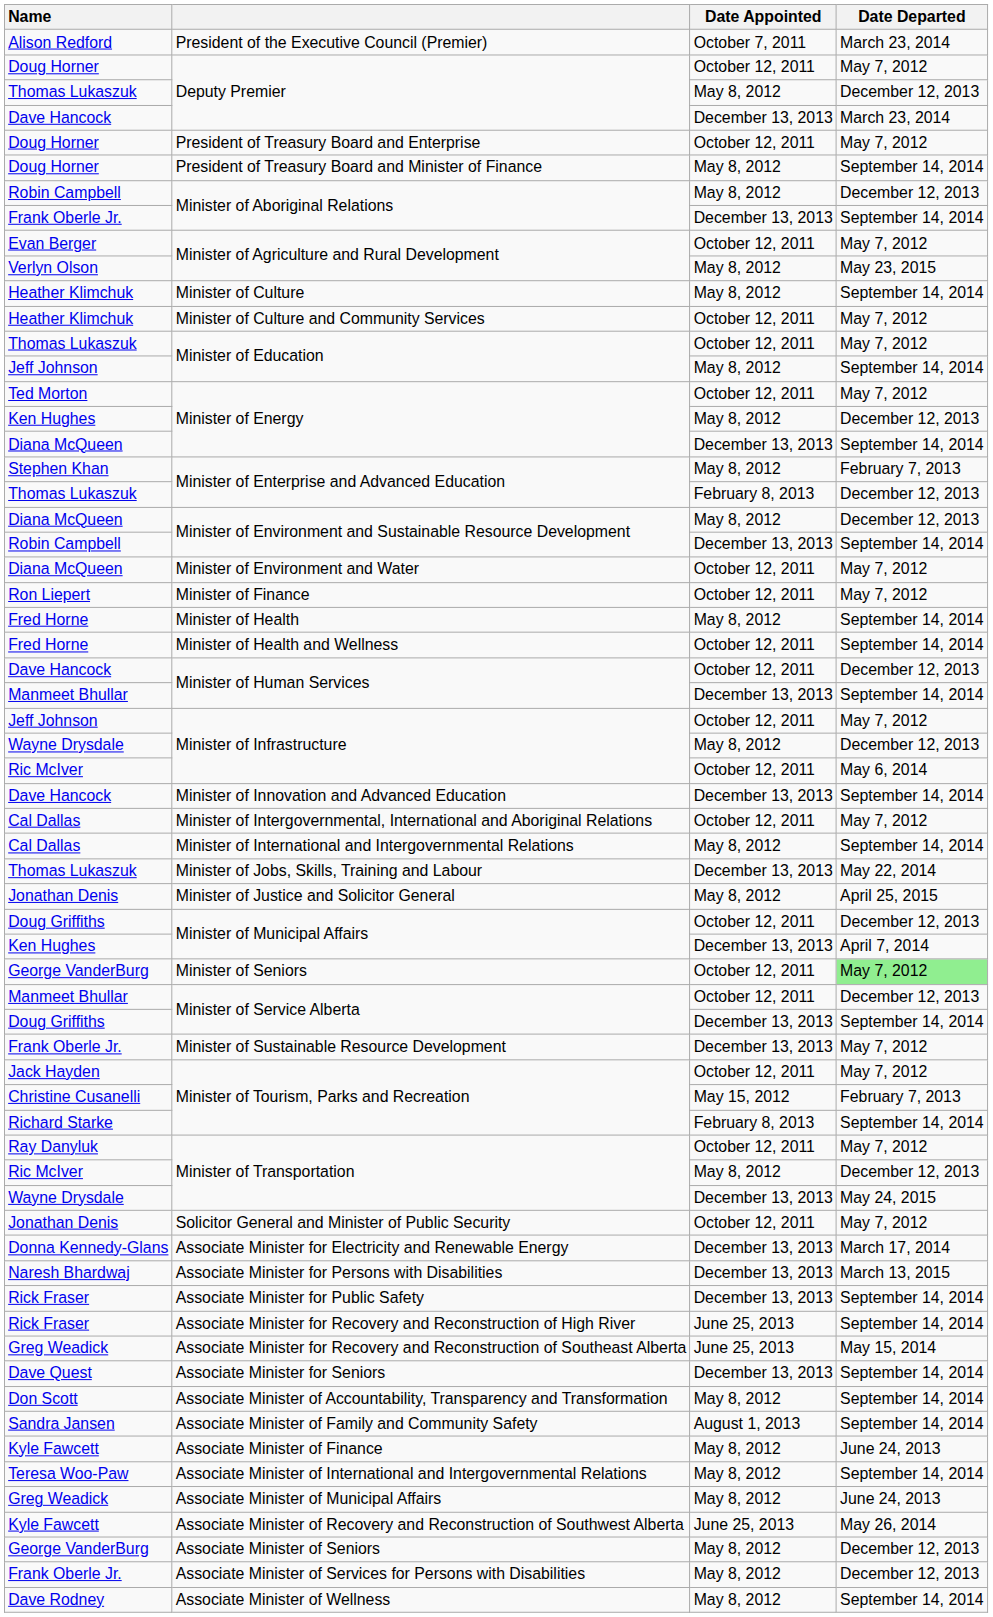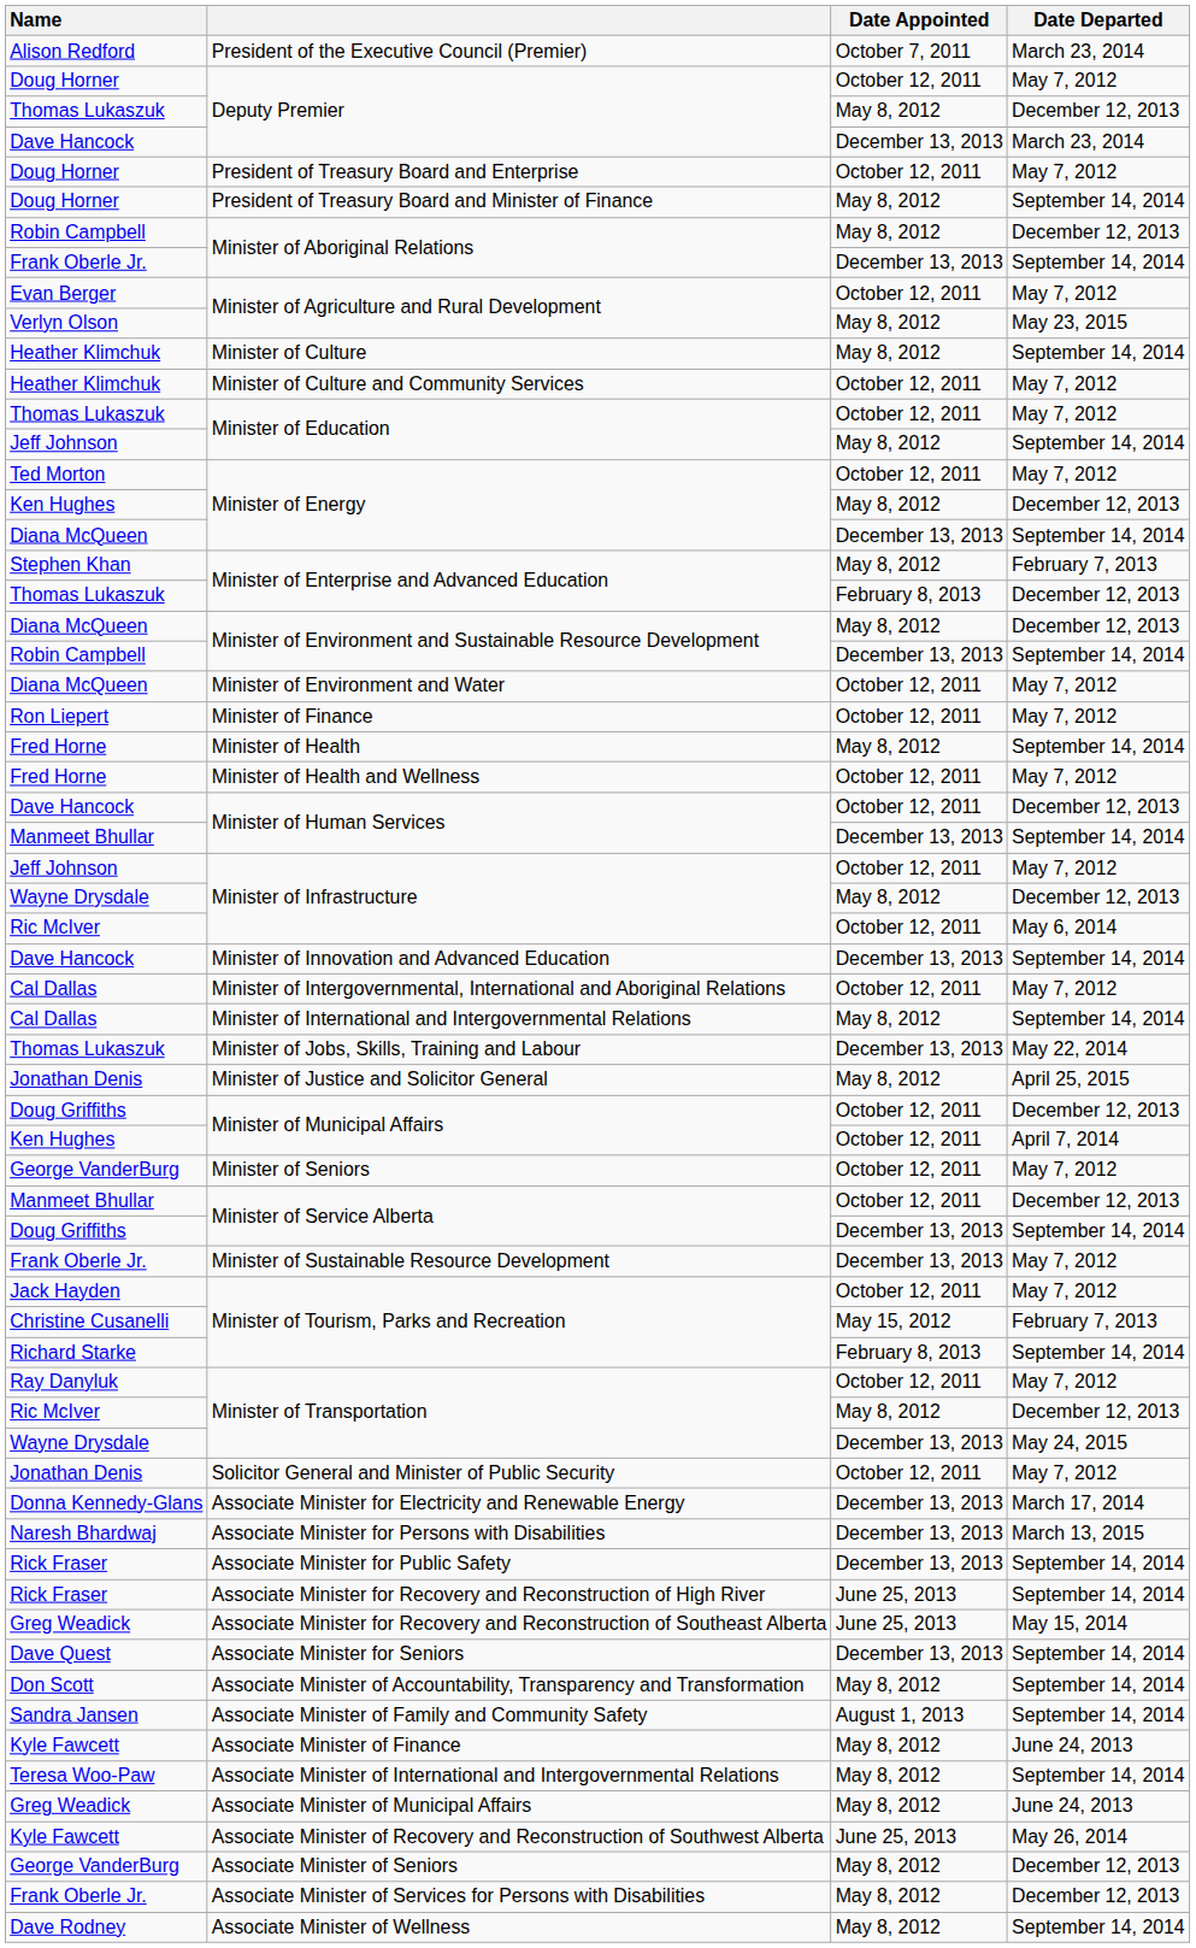Minister of Health and Wellness | Date Departed: September 14, 2014 -> May 7, 2012
Ken Hughes / Minister of Municipal Affairs | Date Appointed: December 13, 2013 -> October 12, 2011
Minister of Seniors | Date Departed: lightgreen background -> no background
